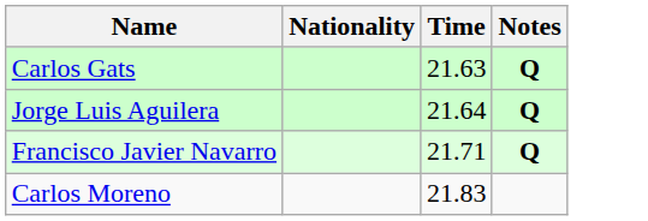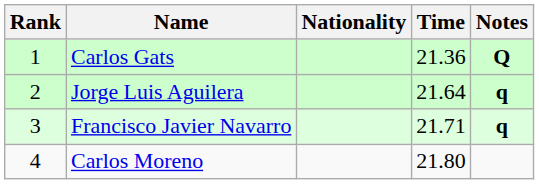+ column: Rank | 1 | 2 | 3 | 4
Carlos Gats | Time: 21.63 -> 21.36
Jorge Luis Aguilera | Notes: Q -> q
Francisco Javier Navarro | Notes: Q -> q
Carlos Moreno | Time: 21.83 -> 21.80
